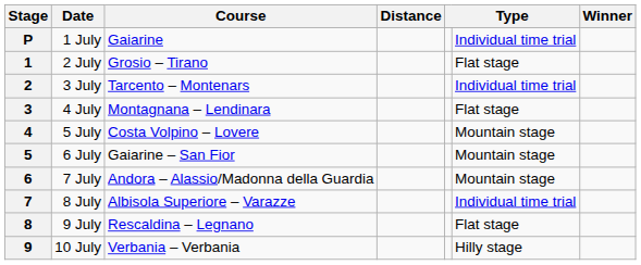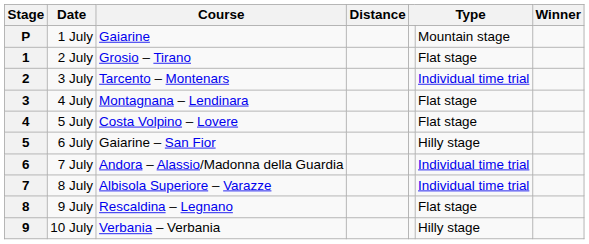P | column 6: Individual time trial -> Mountain stage
4 | column 6: Mountain stage -> Flat stage
5 | column 6: Mountain stage -> Hilly stage
6 | column 6: Mountain stage -> Individual time trial
